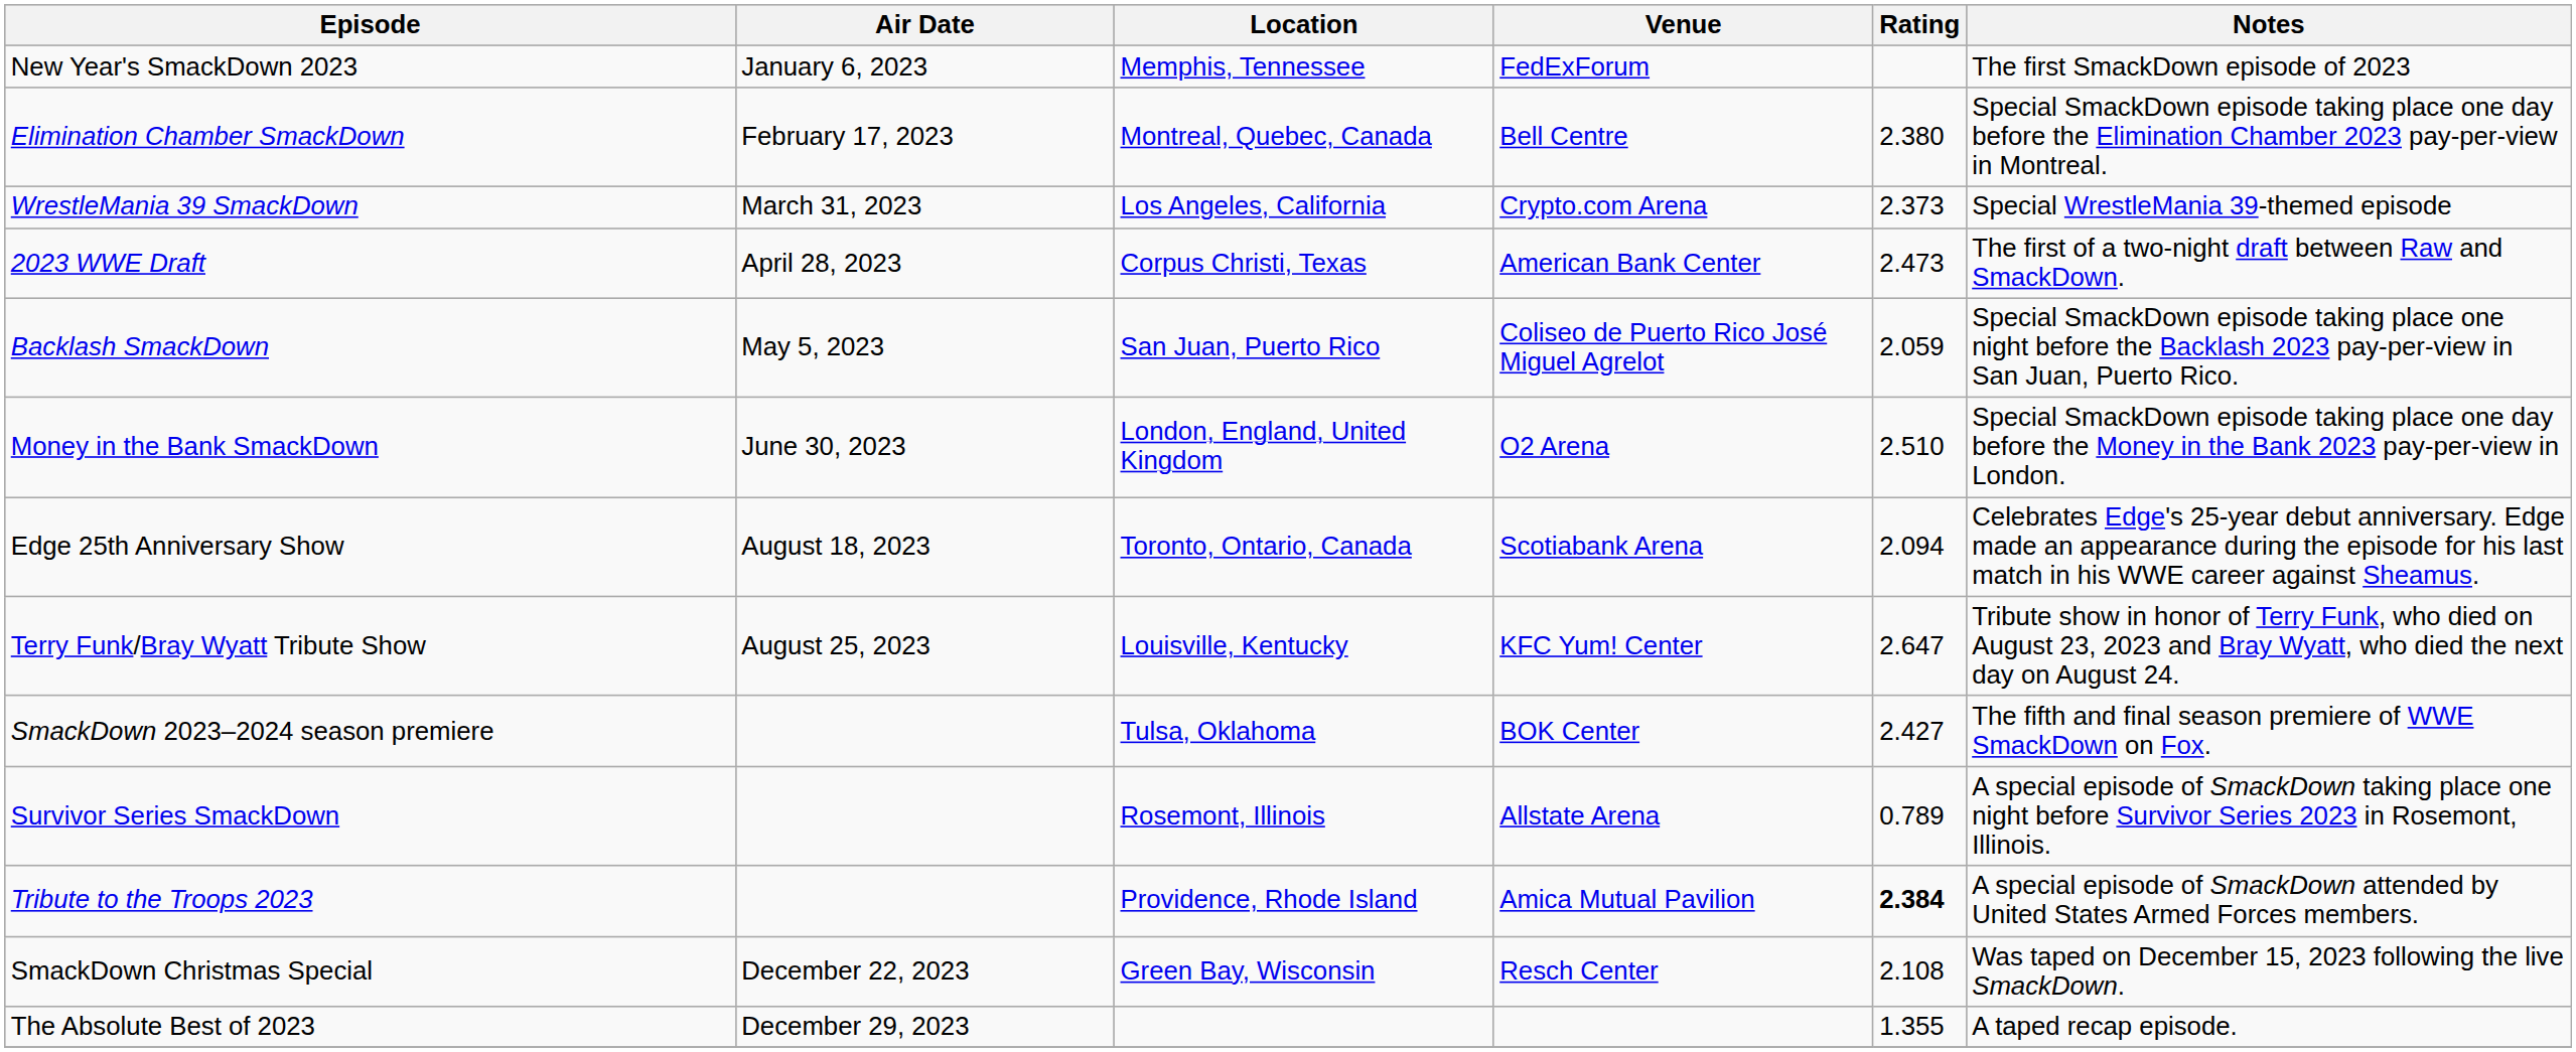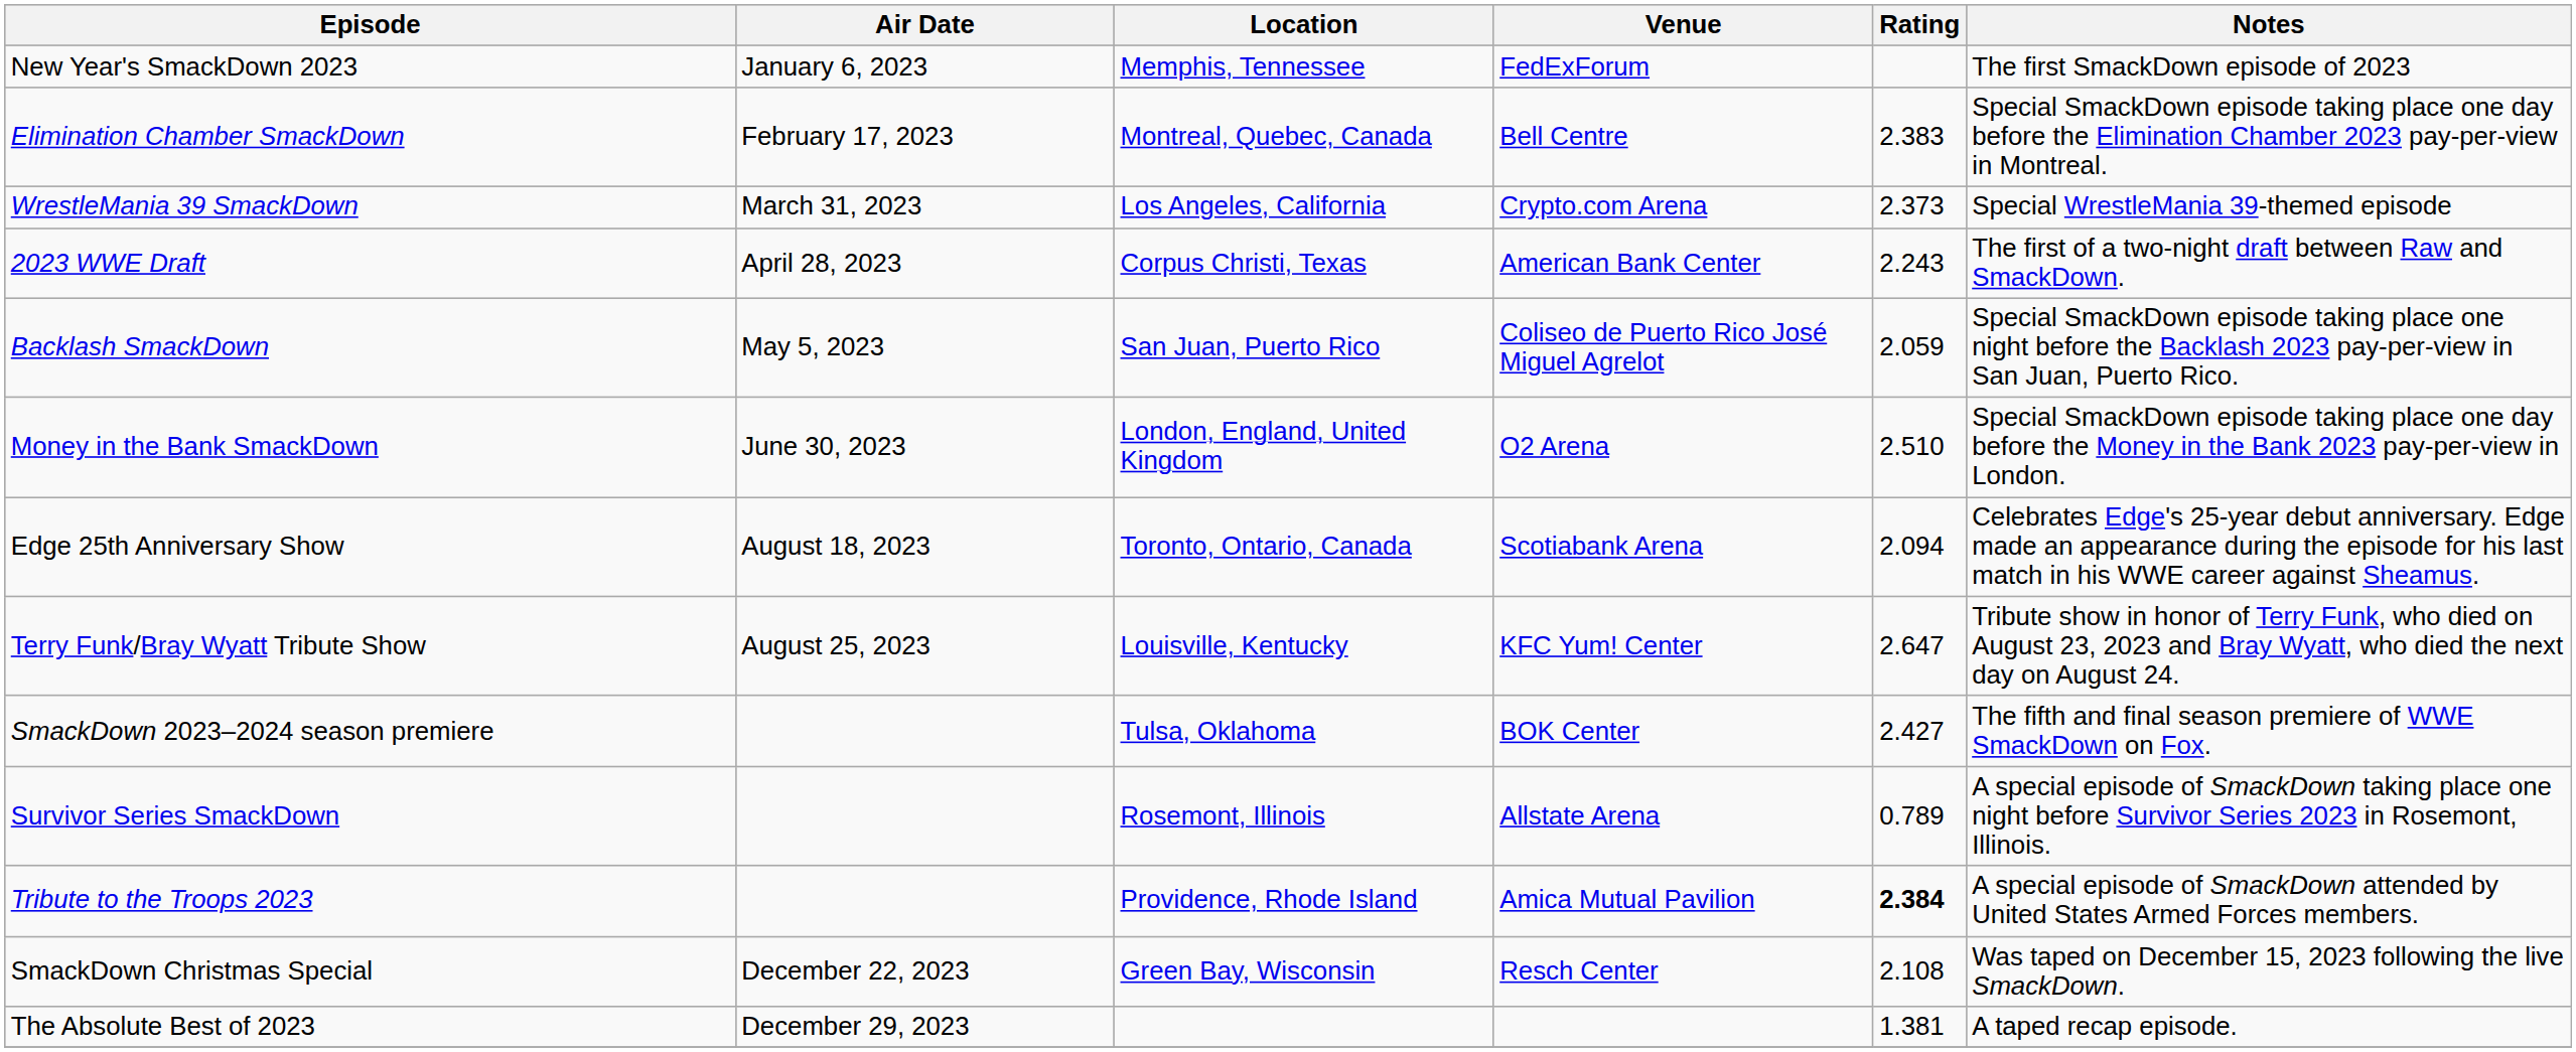Elimination Chamber SmackDown | Rating: 2.380 -> 2.383
2023 WWE Draft | Rating: 2.473 -> 2.243
The Absolute Best of 2023 | Rating: 1.355 -> 1.381
